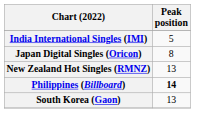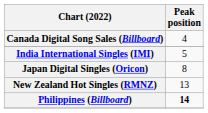+ row: Canada Digital Song Sales (Billboard) | 4
- row: South Korea (Gaon) | 13
